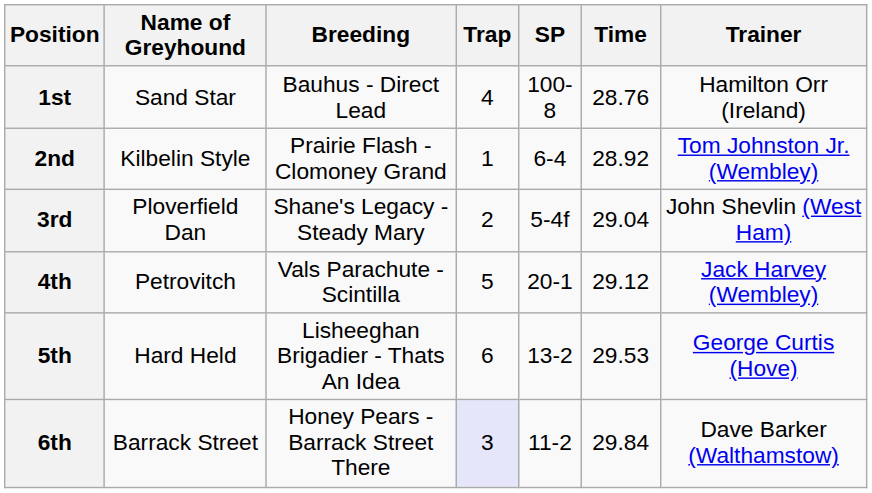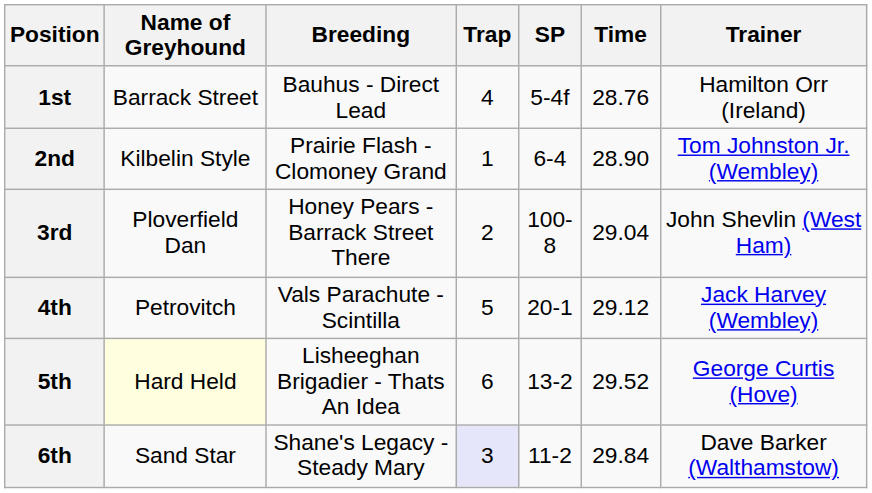1st | Name of Greyhound: Sand Star -> Barrack Street
1st | SP: 100-8 -> 5-4f
2nd | Time: 28.92 -> 28.90
3rd | Breeding: Shane's Legacy - Steady Mary -> Honey Pears - Barrack Street There
3rd | SP: 5-4f -> 100-8
5th | Name of Greyhound: no background -> lightyellow background
5th | Time: 29.53 -> 29.52
6th | Name of Greyhound: Barrack Street -> Sand Star
6th | Breeding: Honey Pears - Barrack Street There -> Shane's Legacy - Steady Mary
